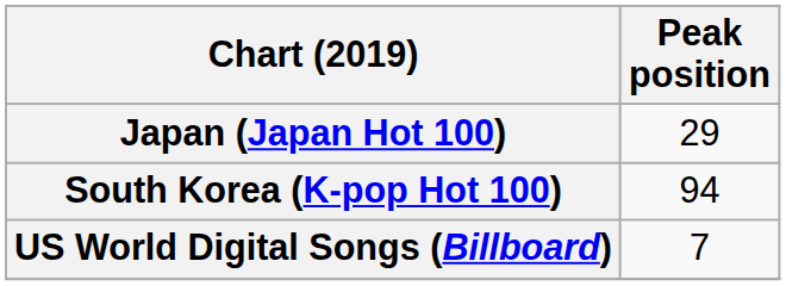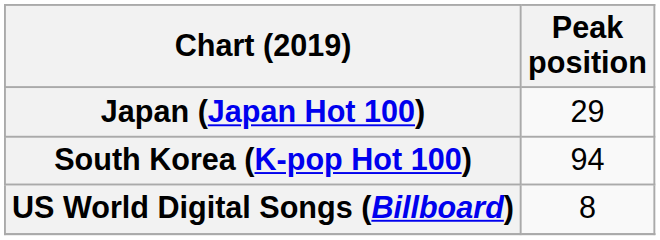US World Digital Songs (Billboard) | Peak position: 7 -> 8
